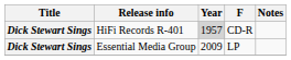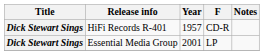HiFi Records R-401 | Year: lightgrey background -> no background
Essential Media Group | Year: 2009 -> 2001
